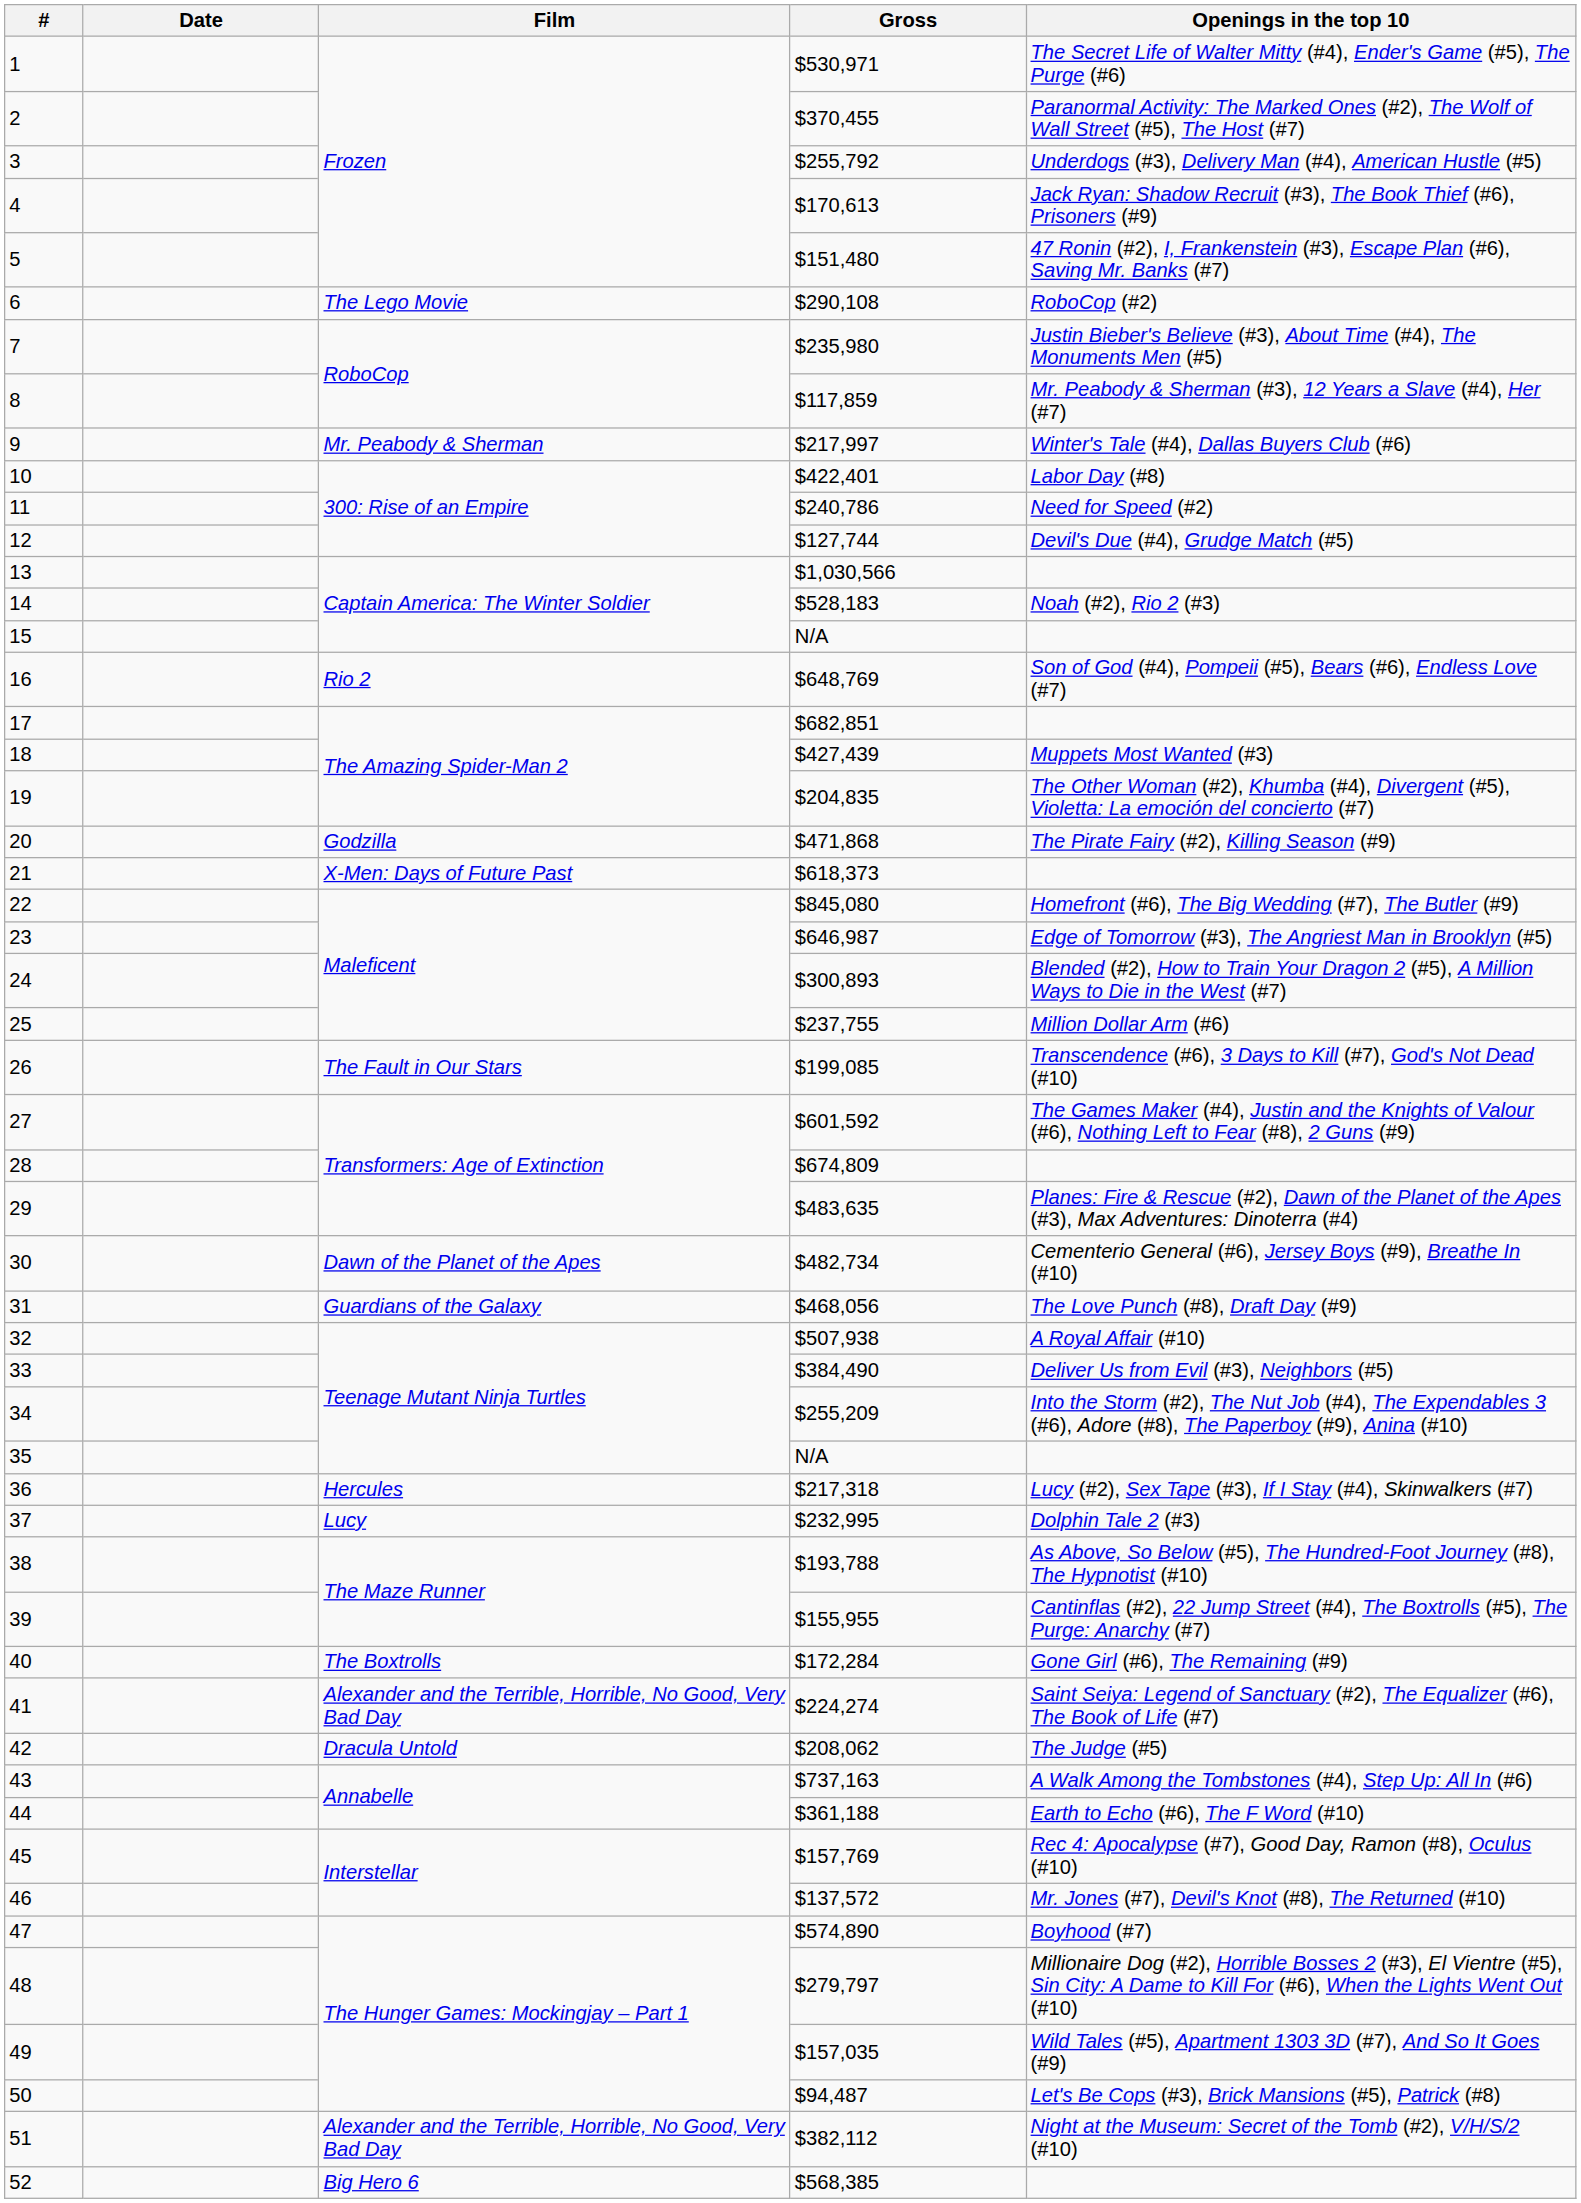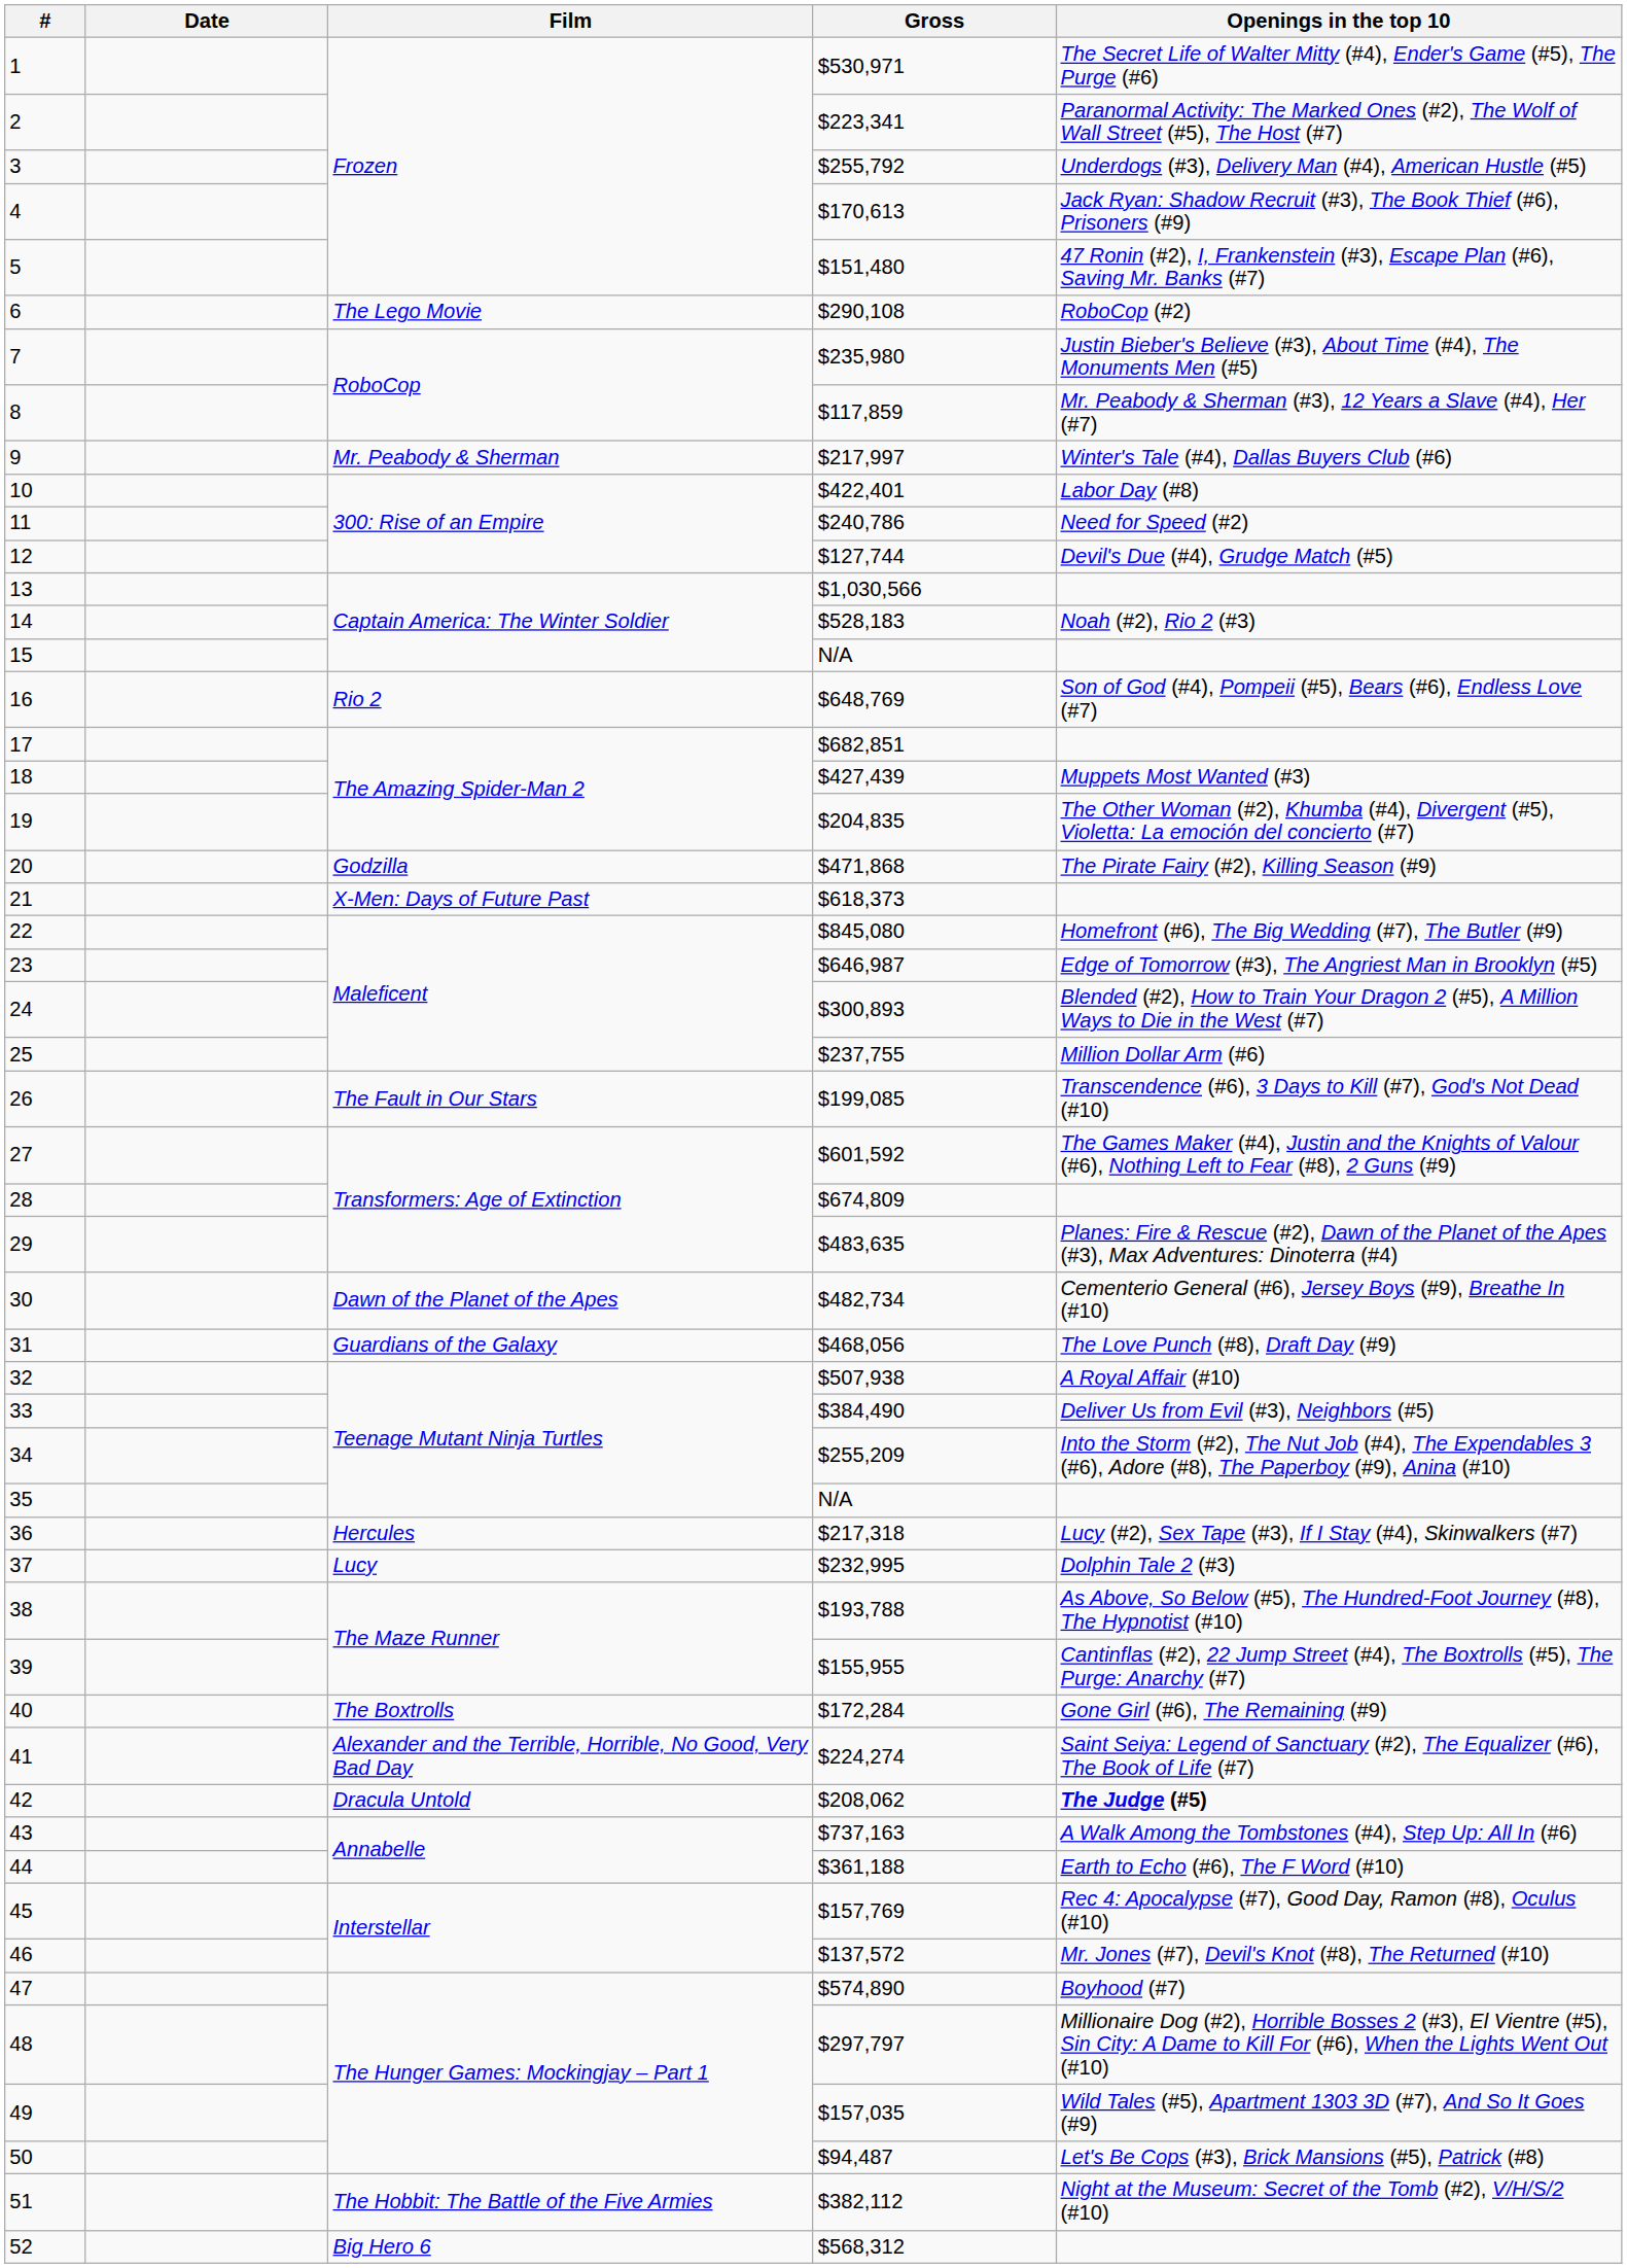2 | Gross: $370,455 -> $223,341
42 | Openings in the top 10: normal -> bold
48 | Gross: $279,797 -> $297,797
51 | Film: Alexander and the Terrible, Horrible, No Good, Very Bad Day -> The Hobbit: The Battle of the Five Armies
52 | Gross: $568,385 -> $568,312
